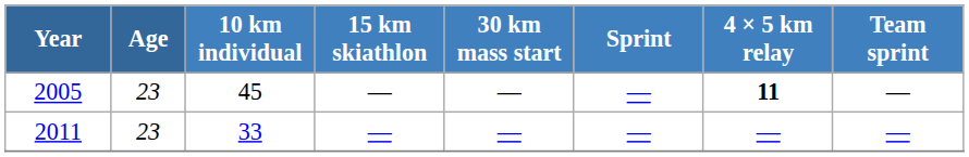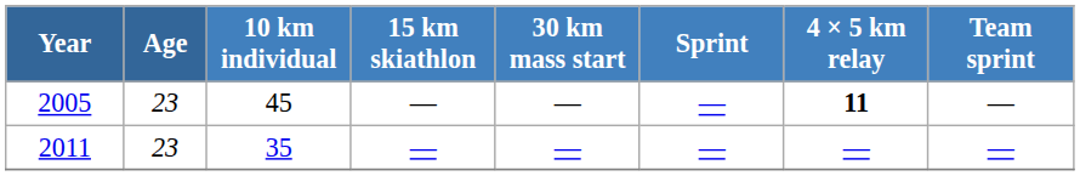2011 | 10 km individual: 33 -> 35
